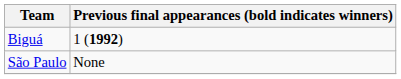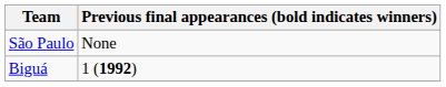rows swapped: São Paulo <-> Biguá
